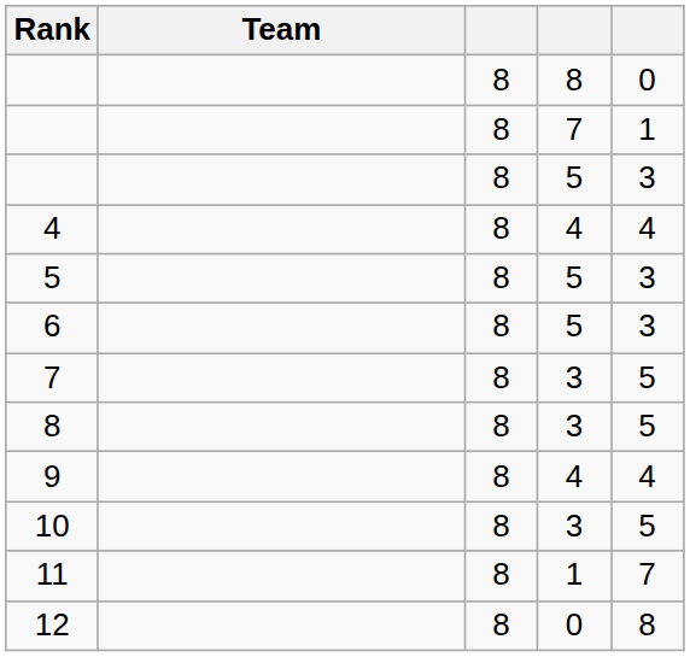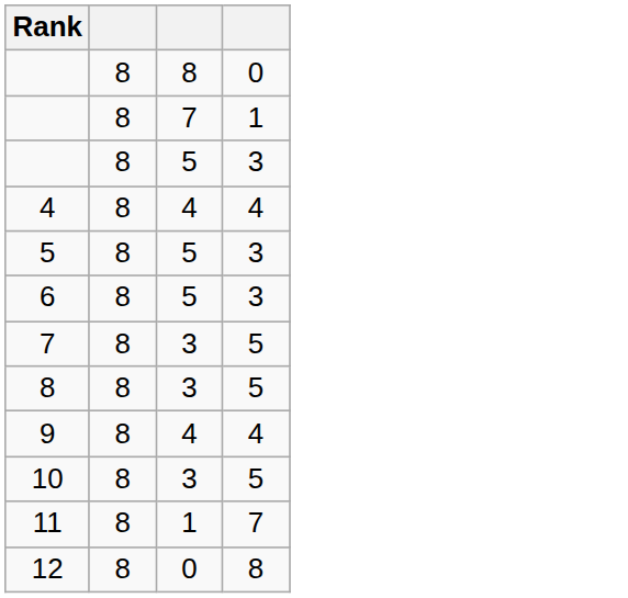- column: Team
